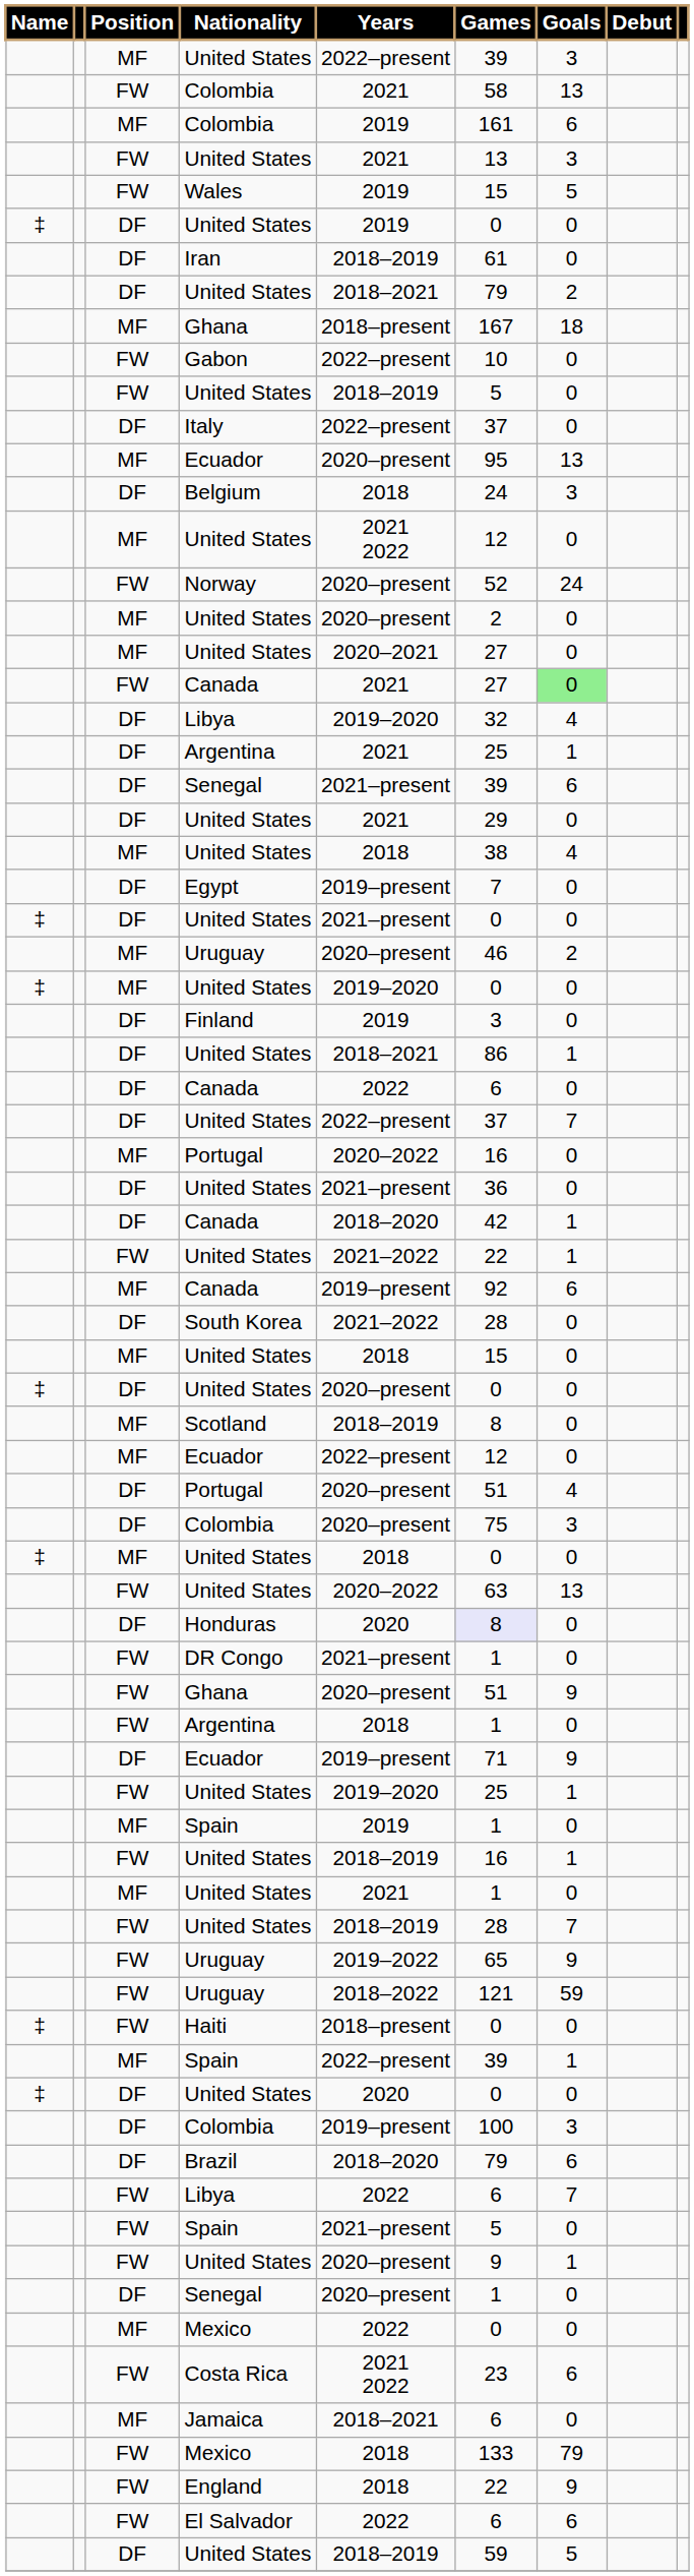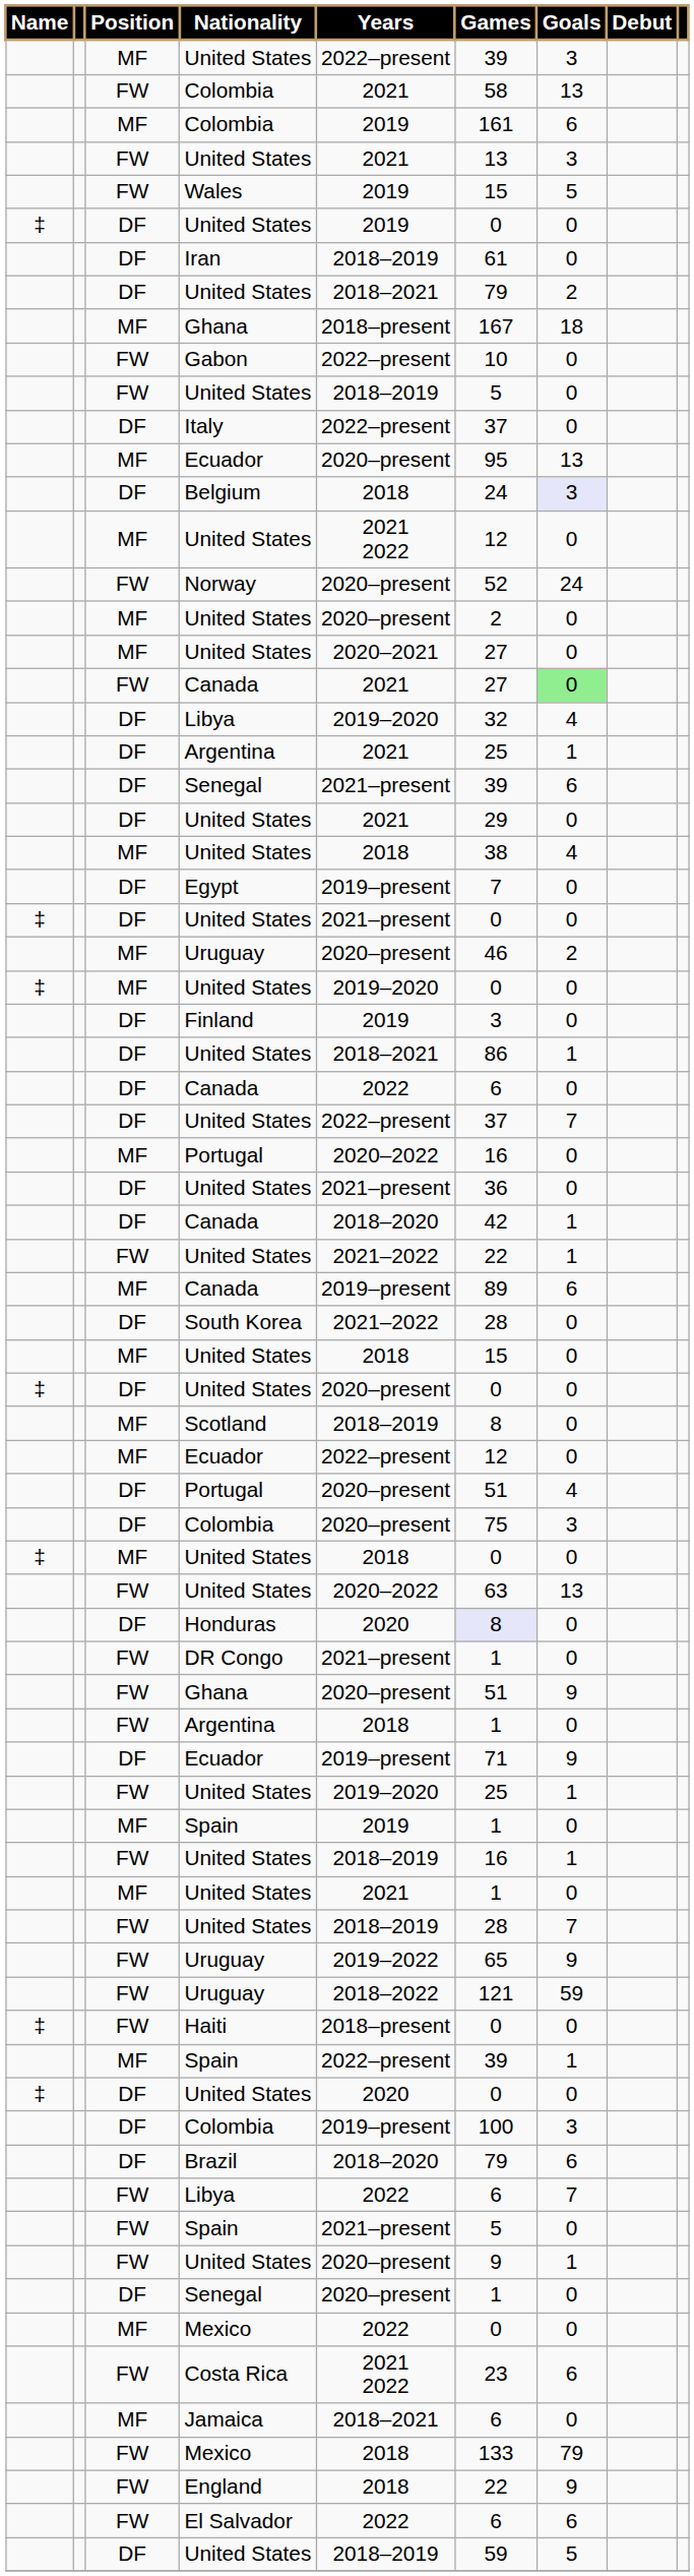Belgium | Goals: no background -> lavender background
MF / Canada | Games: 92 -> 89
